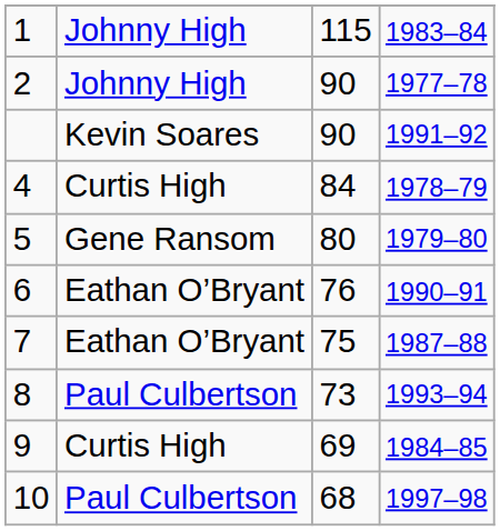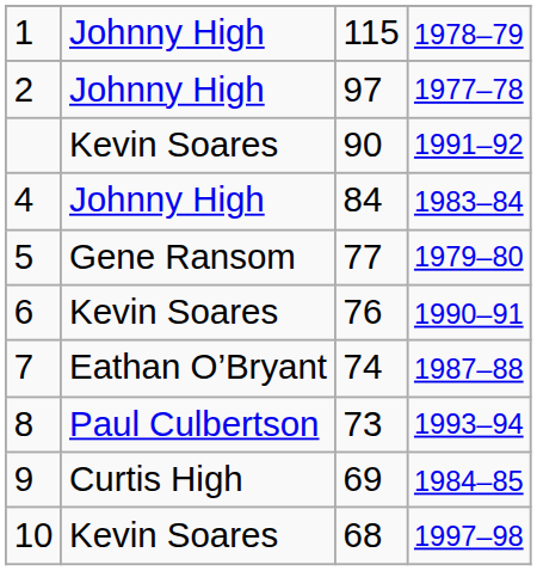1 | column 4: 1983–84 -> 1978–79
2 | column 3: 90 -> 97
4 | column 2: Curtis High -> Johnny High
4 | column 4: 1978–79 -> 1983–84
5 | column 3: 80 -> 77
6 | column 2: Eathan O’Bryant -> Kevin Soares
7 | column 3: 75 -> 74
10 | column 2: Paul Culbertson -> Kevin Soares
